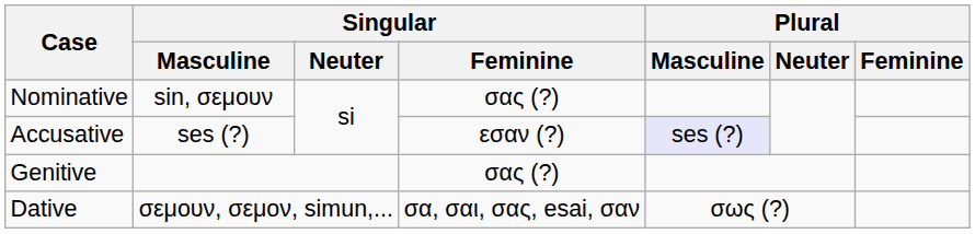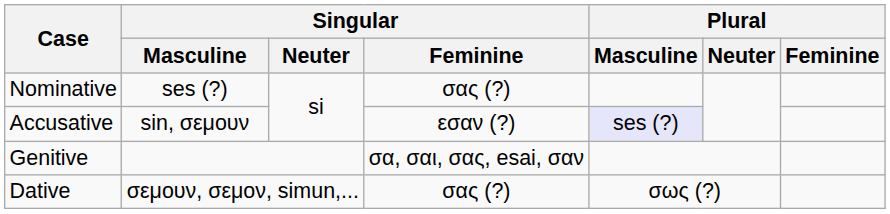Nominative | Singular / Masculine: sin, σεμουν -> ses (?)
Accusative | Singular / Masculine: ses (?) -> sin, σεμουν
Genitive | Singular / Feminine: σας (?) -> σα, σαι, σας, esai, σαν
Dative | Singular / Feminine: σα, σαι, σας, esai, σαν -> σας (?)
